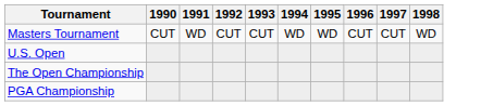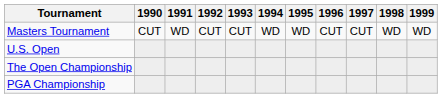+ column: 1999 | WD
